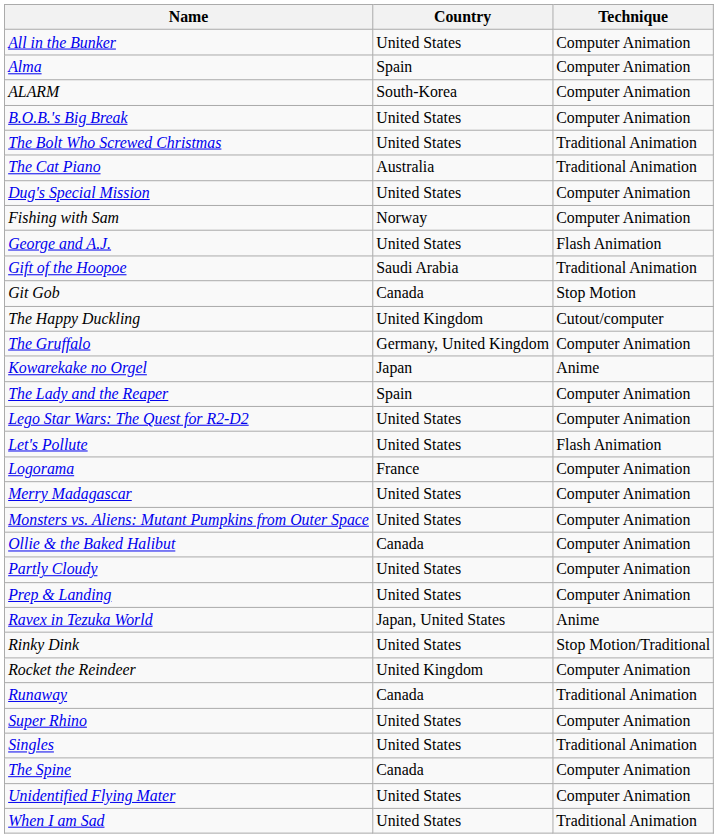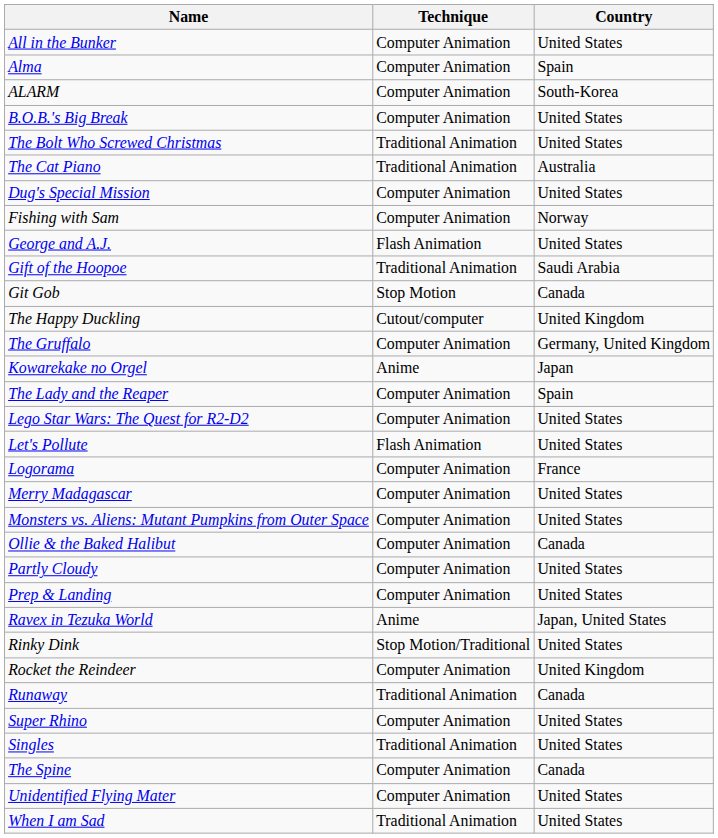columns swapped: Country <-> Technique
